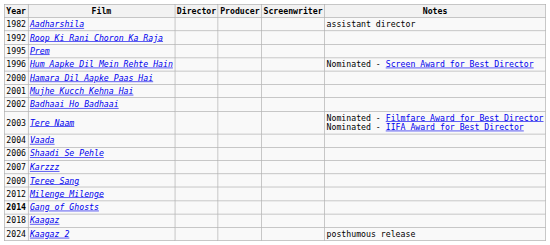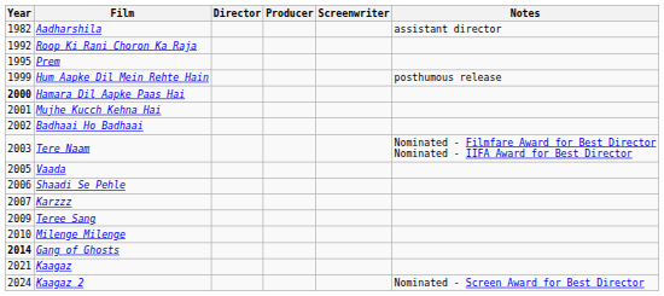Hum Aapke Dil Mein Rehte Hain | Year: 1996 -> 1999
Hum Aapke Dil Mein Rehte Hain | Notes: Nominated - Screen Award for Best Director -> posthumous release
Hamara Dil Aapke Paas Hai | Year: normal -> bold
Vaada | Year: 2004 -> 2005
Milenge Milenge | Year: 2012 -> 2010
Kaagaz | Year: 2018 -> 2021
Kaagaz 2 | Notes: posthumous release -> Nominated - Screen Award for Best Director
